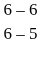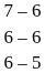+ row: 7 – 6
